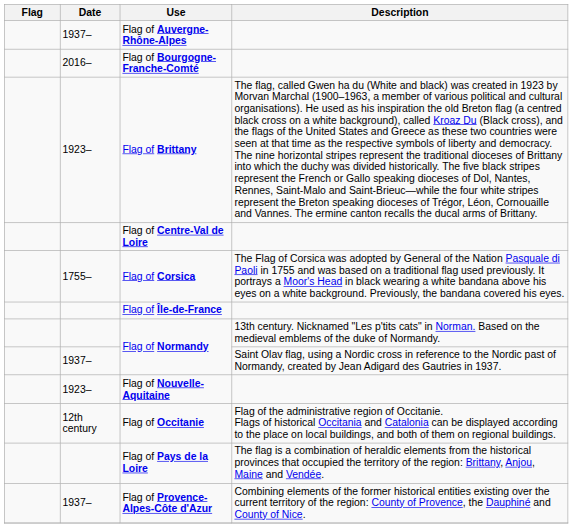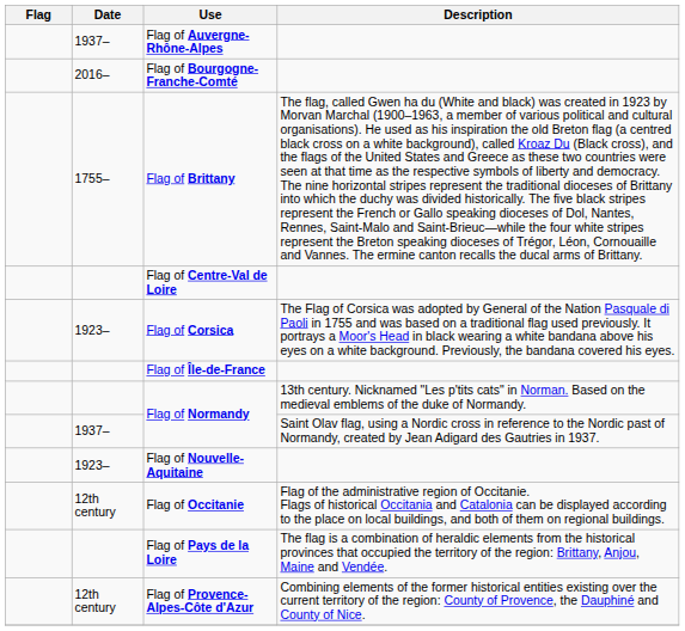Flag of Brittany | Date: 1923– -> 1755–
Flag of Corsica | Date: 1755– -> 1923–
Flag of Provence-Alpes-Côte d'Azur | Date: 1937– -> 12th century
